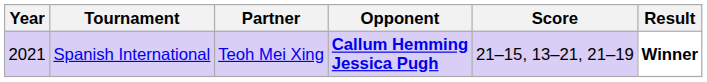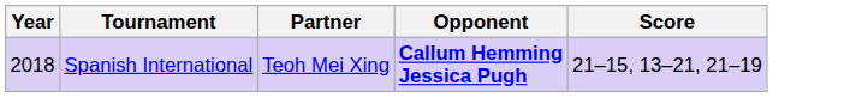- column: Result | Winner
Spanish International | Year: 2021 -> 2018
